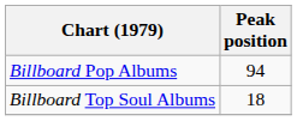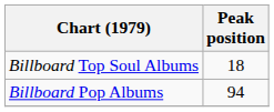rows swapped: Billboard Pop Albums <-> Billboard Top Soul Albums
